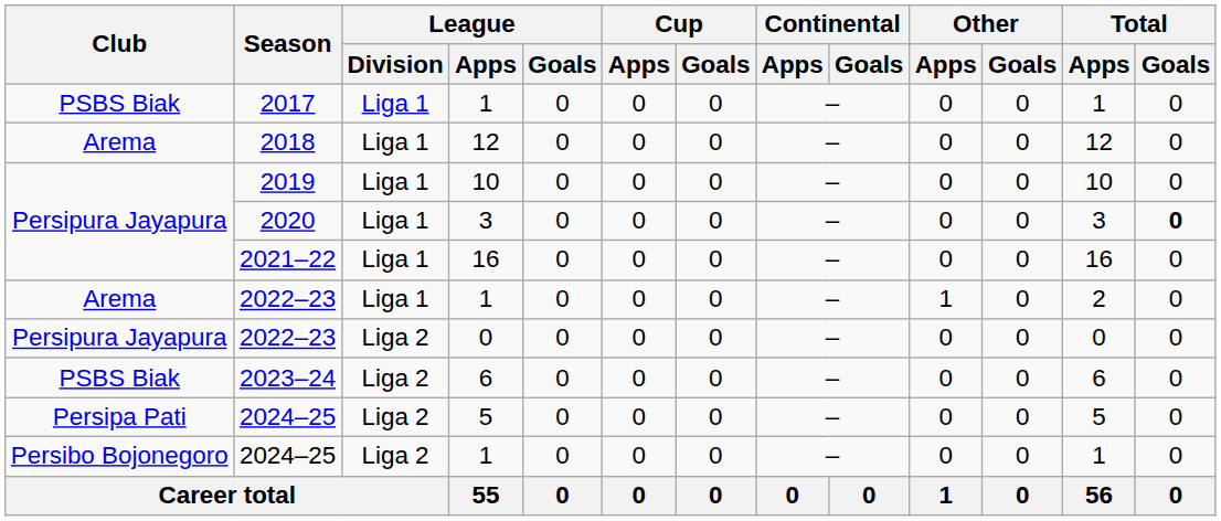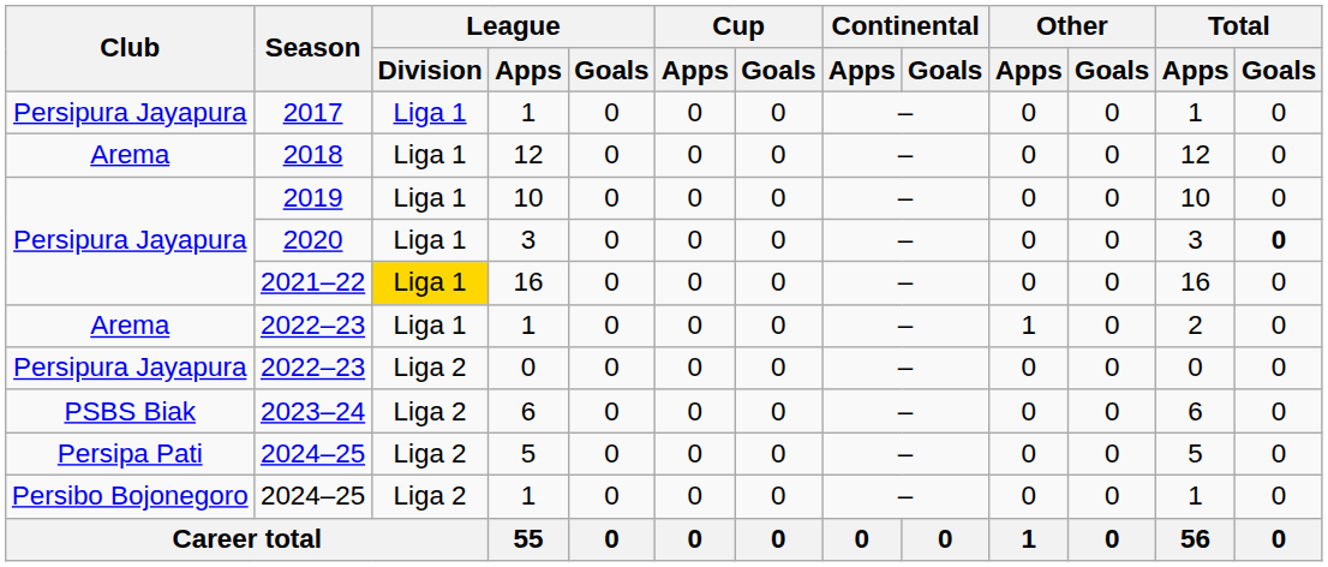2017 | Club: PSBS Biak -> Persipura Jayapura
2021–22 | League / Division: no background -> gold background
